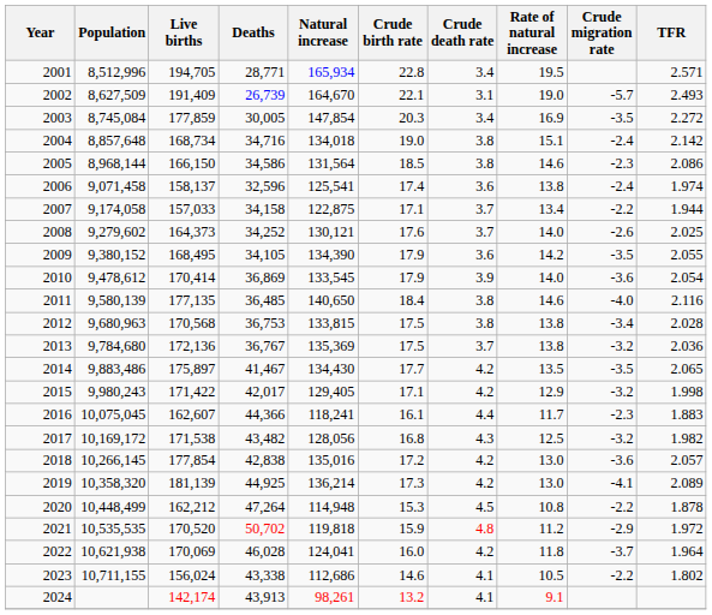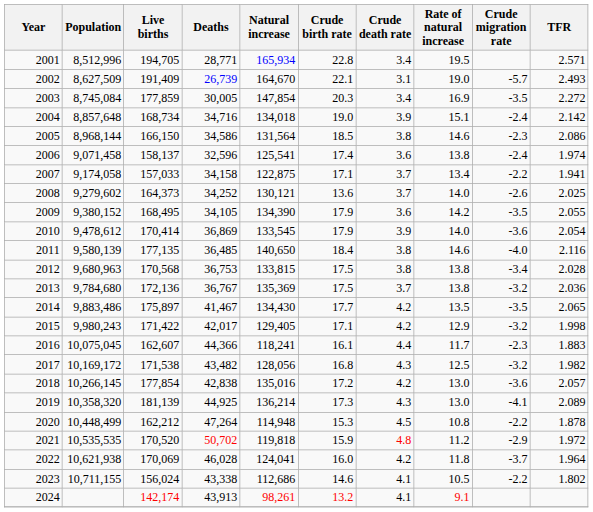2004 | Crude death rate: 3.8 -> 3.9
2007 | TFR: 1.944 -> 1.941
2008 | Crude birth rate: 17.6 -> 13.6
2019 | Crude death rate: 4.2 -> 4.3
